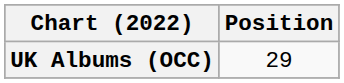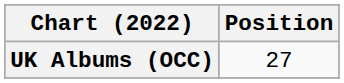UK Albums (OCC) | Position: 29 -> 27
